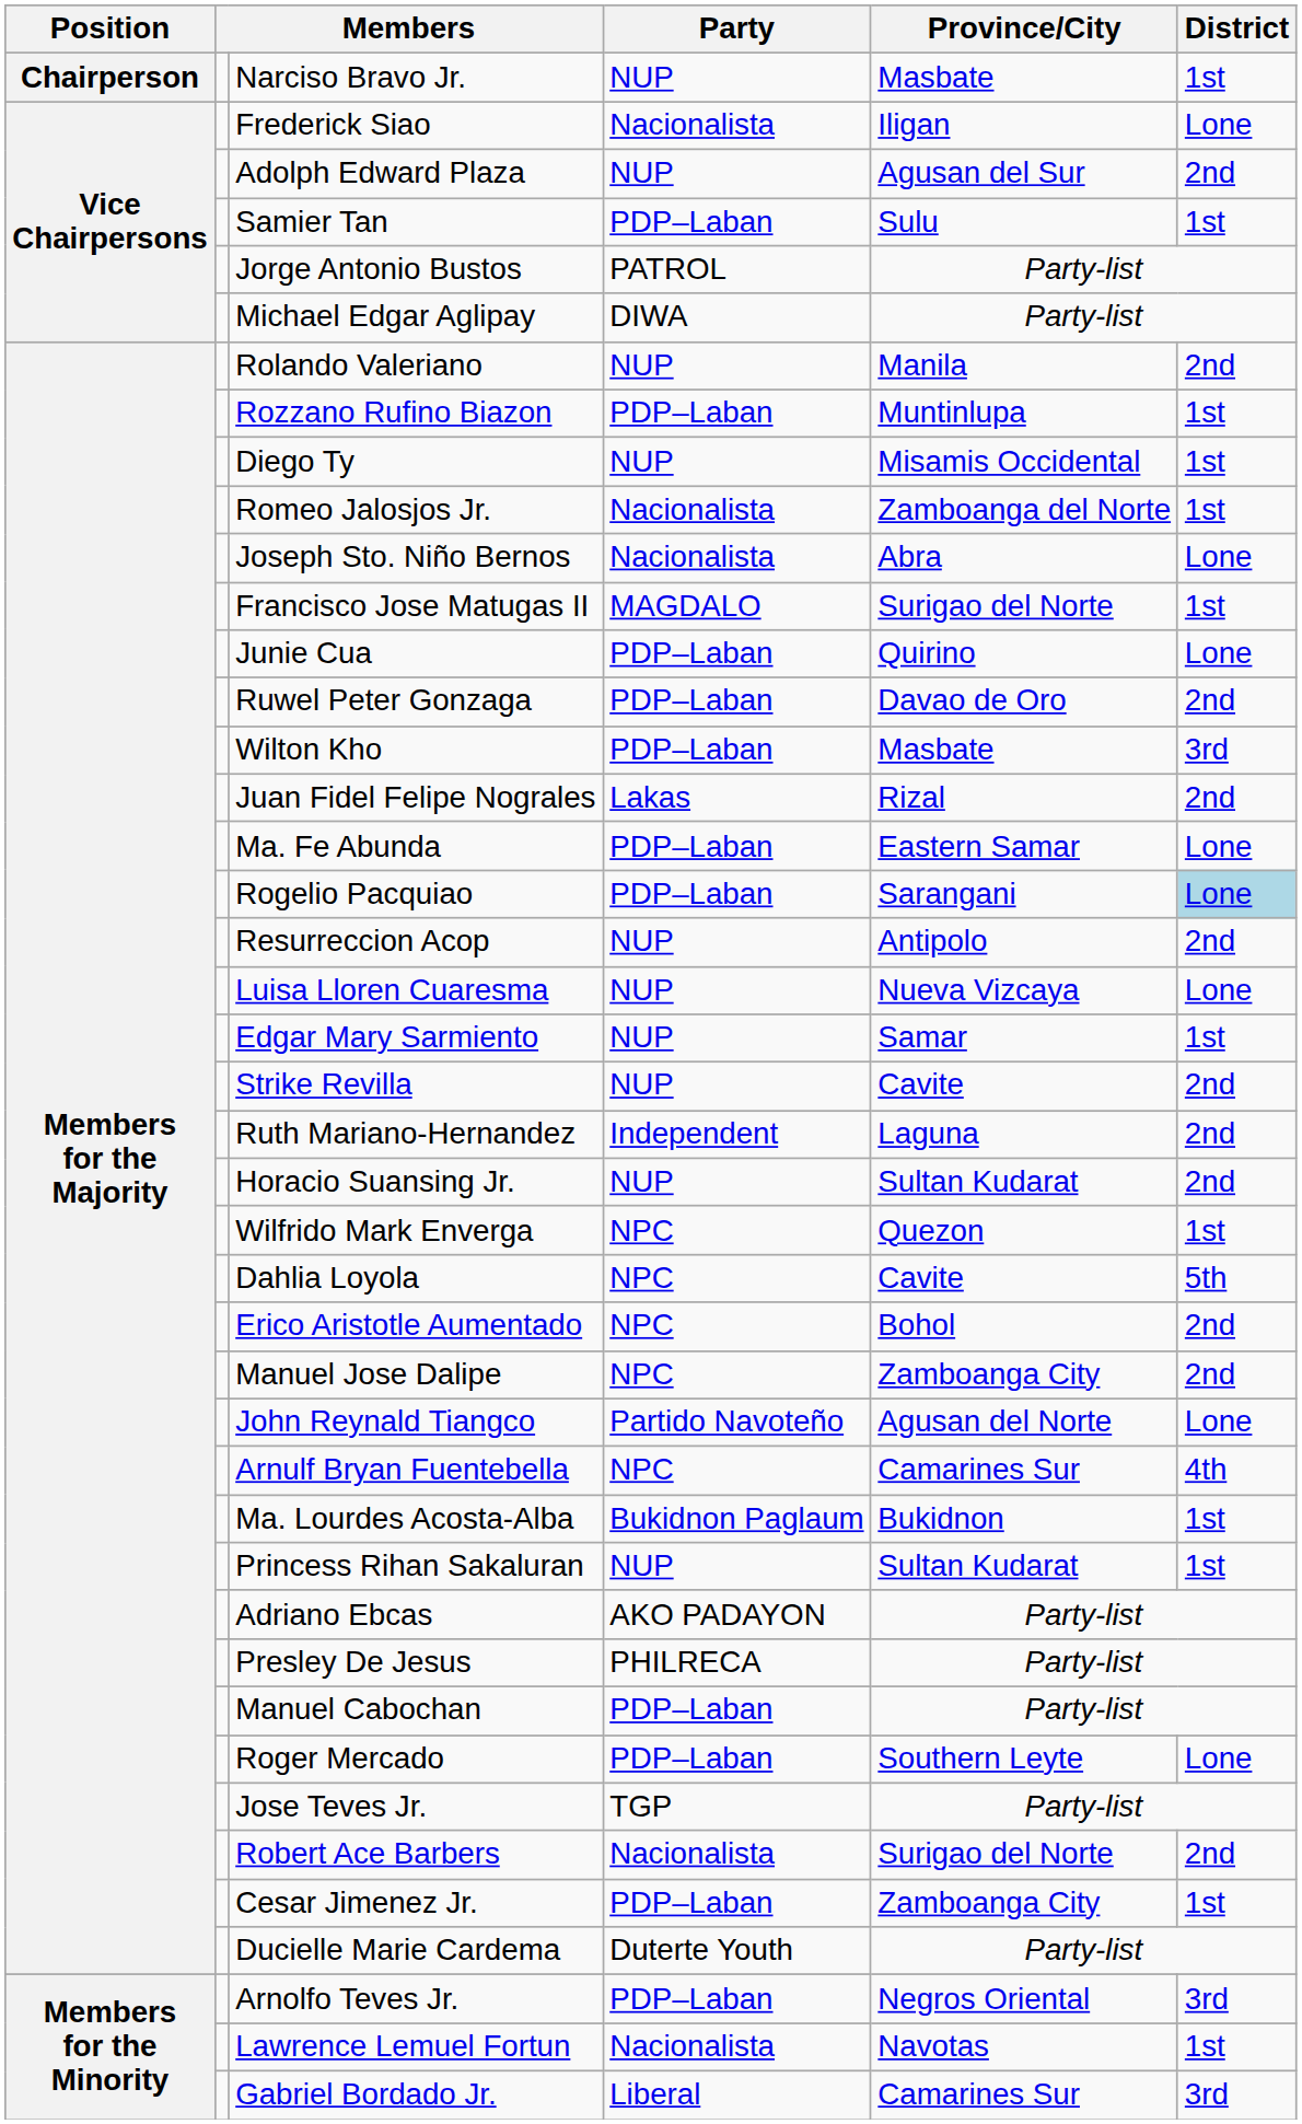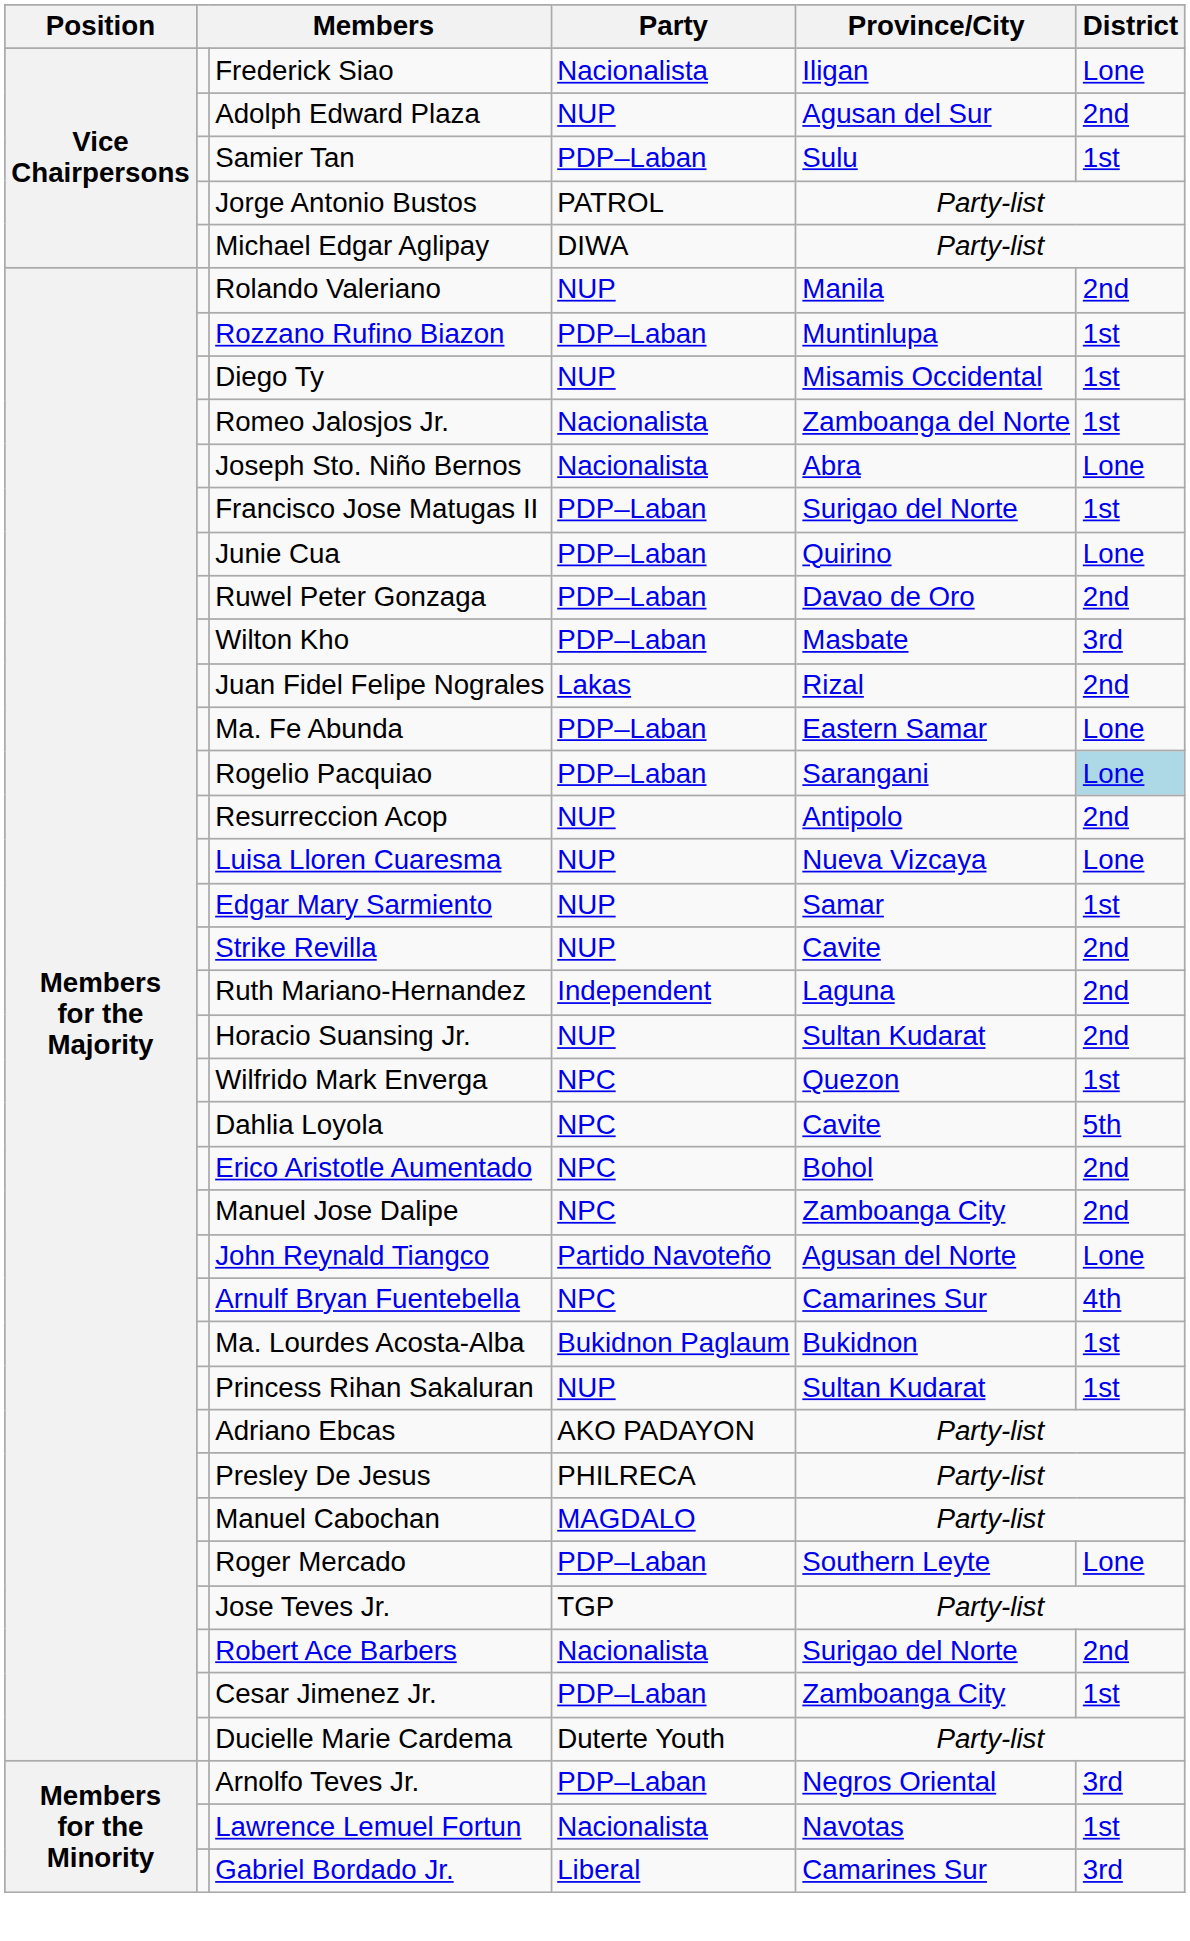- row: Chairperson | Narciso Bravo Jr. | NUP | Masbate | 1st
Francisco Jose Matugas II | Party: MAGDALO -> PDP–Laban
Manuel Cabochan | Party: PDP–Laban -> MAGDALO
